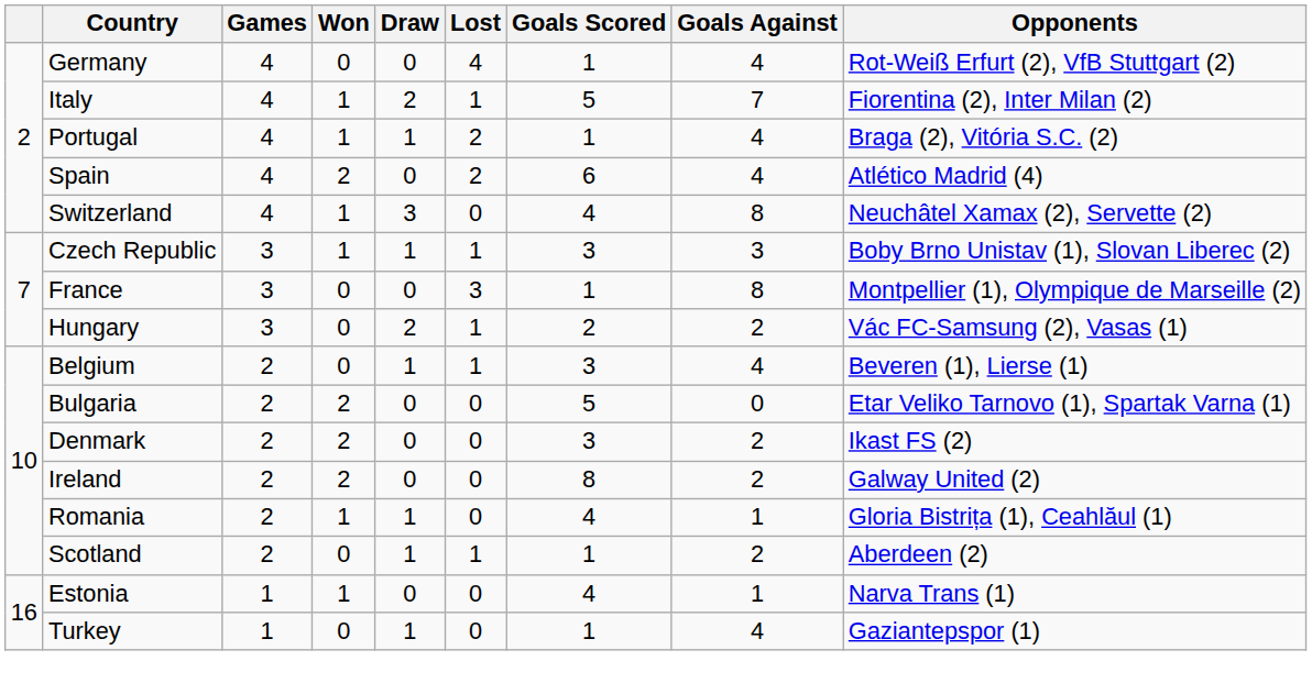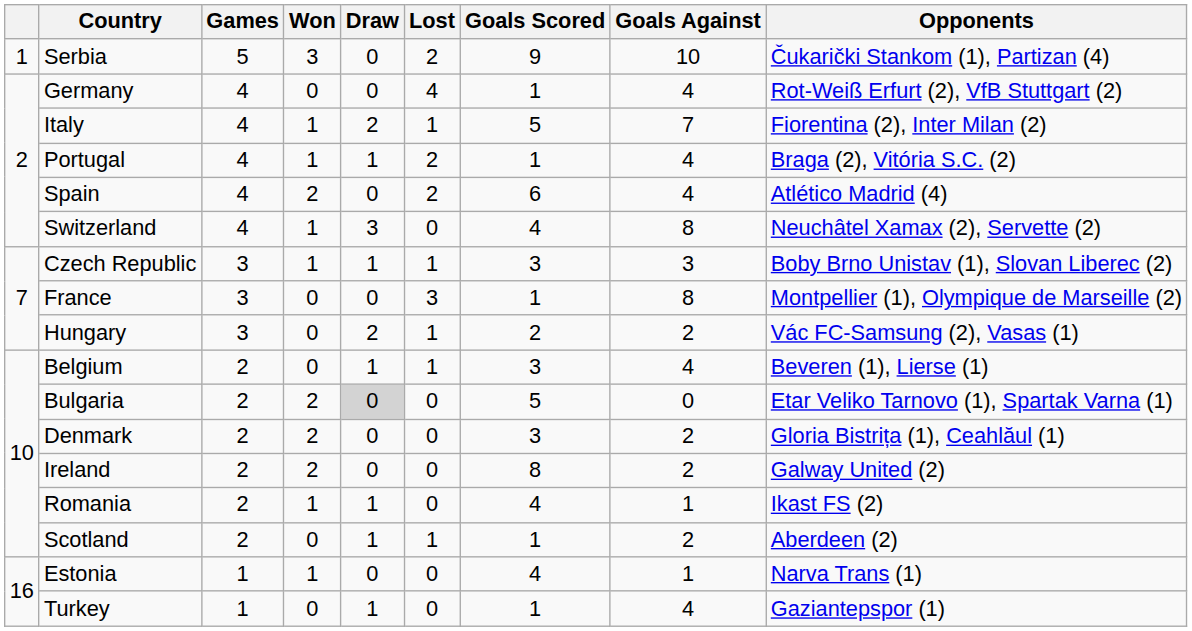+ row: 1 | Serbia | 5 | 3 | 0 | 2 | 9 | 10 | Čukarički Stankom (1), Partizan (4)
Bulgaria | Draw: no background -> lightgrey background
Denmark | Opponents: Ikast FS (2) -> Gloria Bistrița (1), Ceahlăul (1)
Romania | Opponents: Gloria Bistrița (1), Ceahlăul (1) -> Ikast FS (2)
